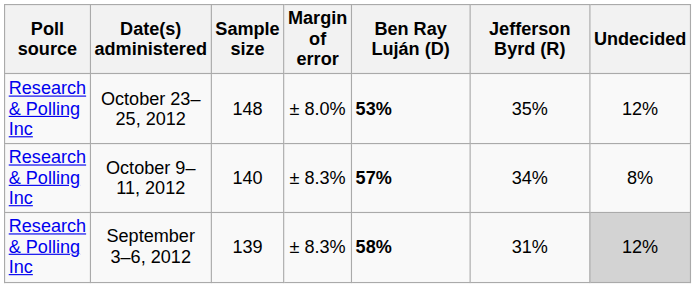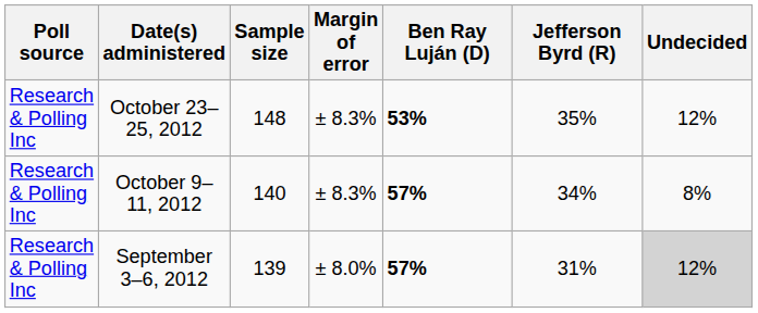October 23–25, 2012 | Margin of error: ± 8.0% -> ± 8.3%
September 3–6, 2012 | Margin of error: ± 8.3% -> ± 8.0%
September 3–6, 2012 | Ben Ray Luján (D): 58% -> 57%
